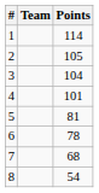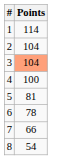- column: Team
2 | Points: 105 -> 104
3 | Points: no background -> lightsalmon background
4 | Points: 101 -> 100
7 | Points: 68 -> 66
